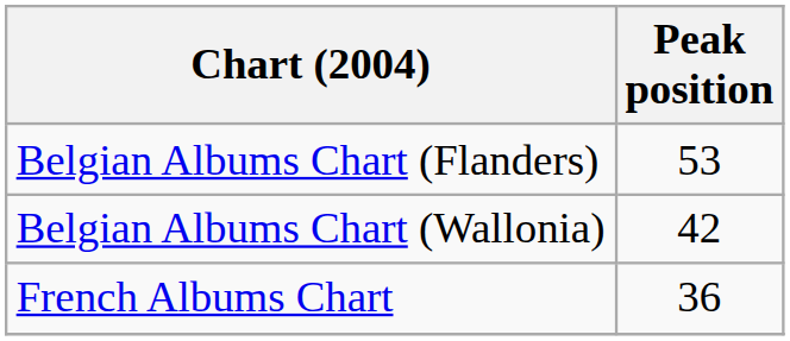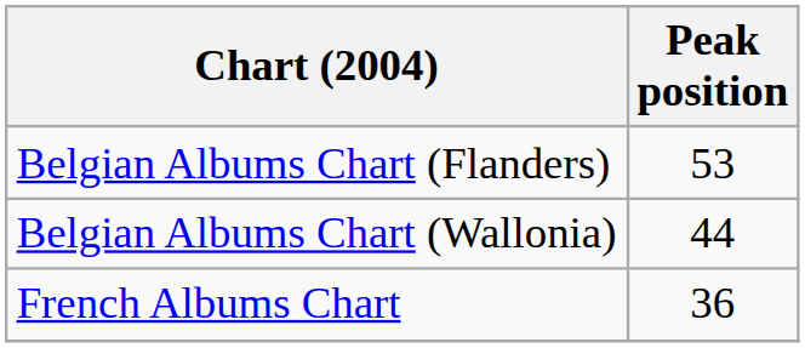Belgian Albums Chart (Wallonia) | Peak position: 42 -> 44
